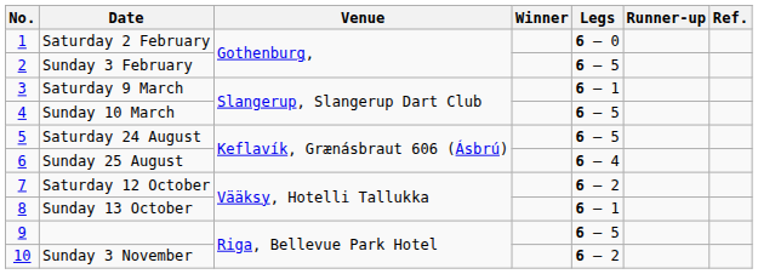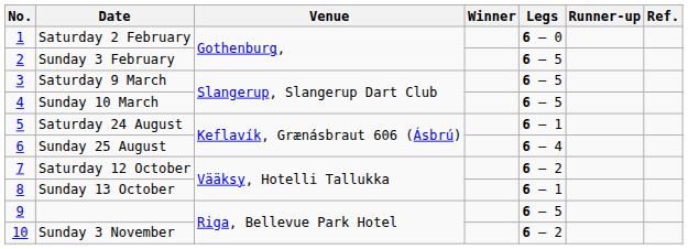Saturday 9 March | Legs: 6 – 1 -> 6 – 5
Saturday 24 August | Legs: 6 – 5 -> 6 – 1
